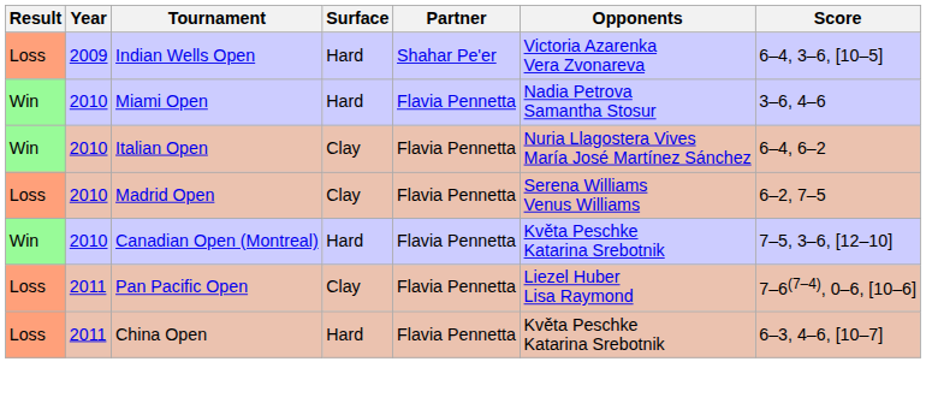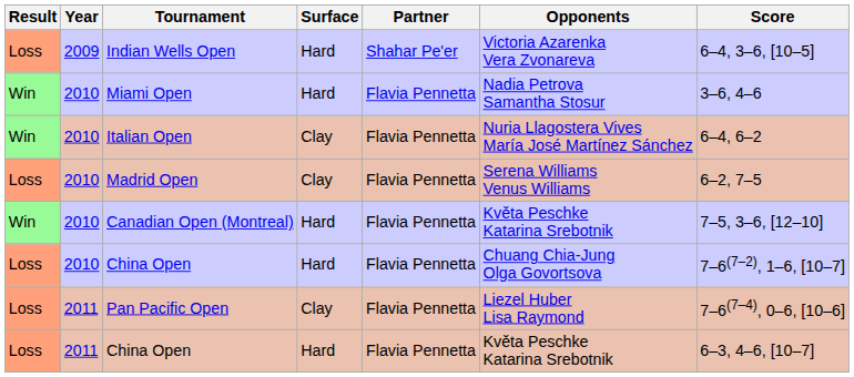+ row: Loss | 2010 | China Open | Hard | Flavia Pennetta | Chuang Chia-Jung Olga Govortsova | 7–6(7–2), 1–6, [10–7]
